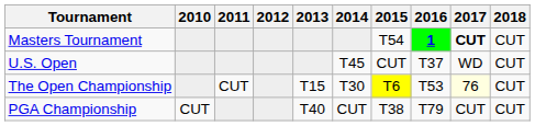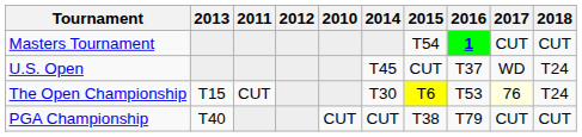columns swapped: 2010 <-> 2013
Masters Tournament | 2017: bold -> normal
U.S. Open | 2018: CUT -> T24
The Open Championship | 2018: CUT -> T24
